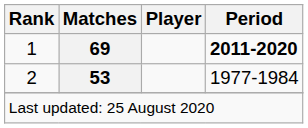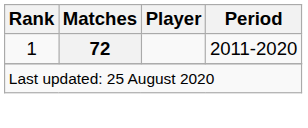1 | Matches: 69 -> 72
1 | Period: bold -> normal
- row: 2 | 53 | 1977-1984
